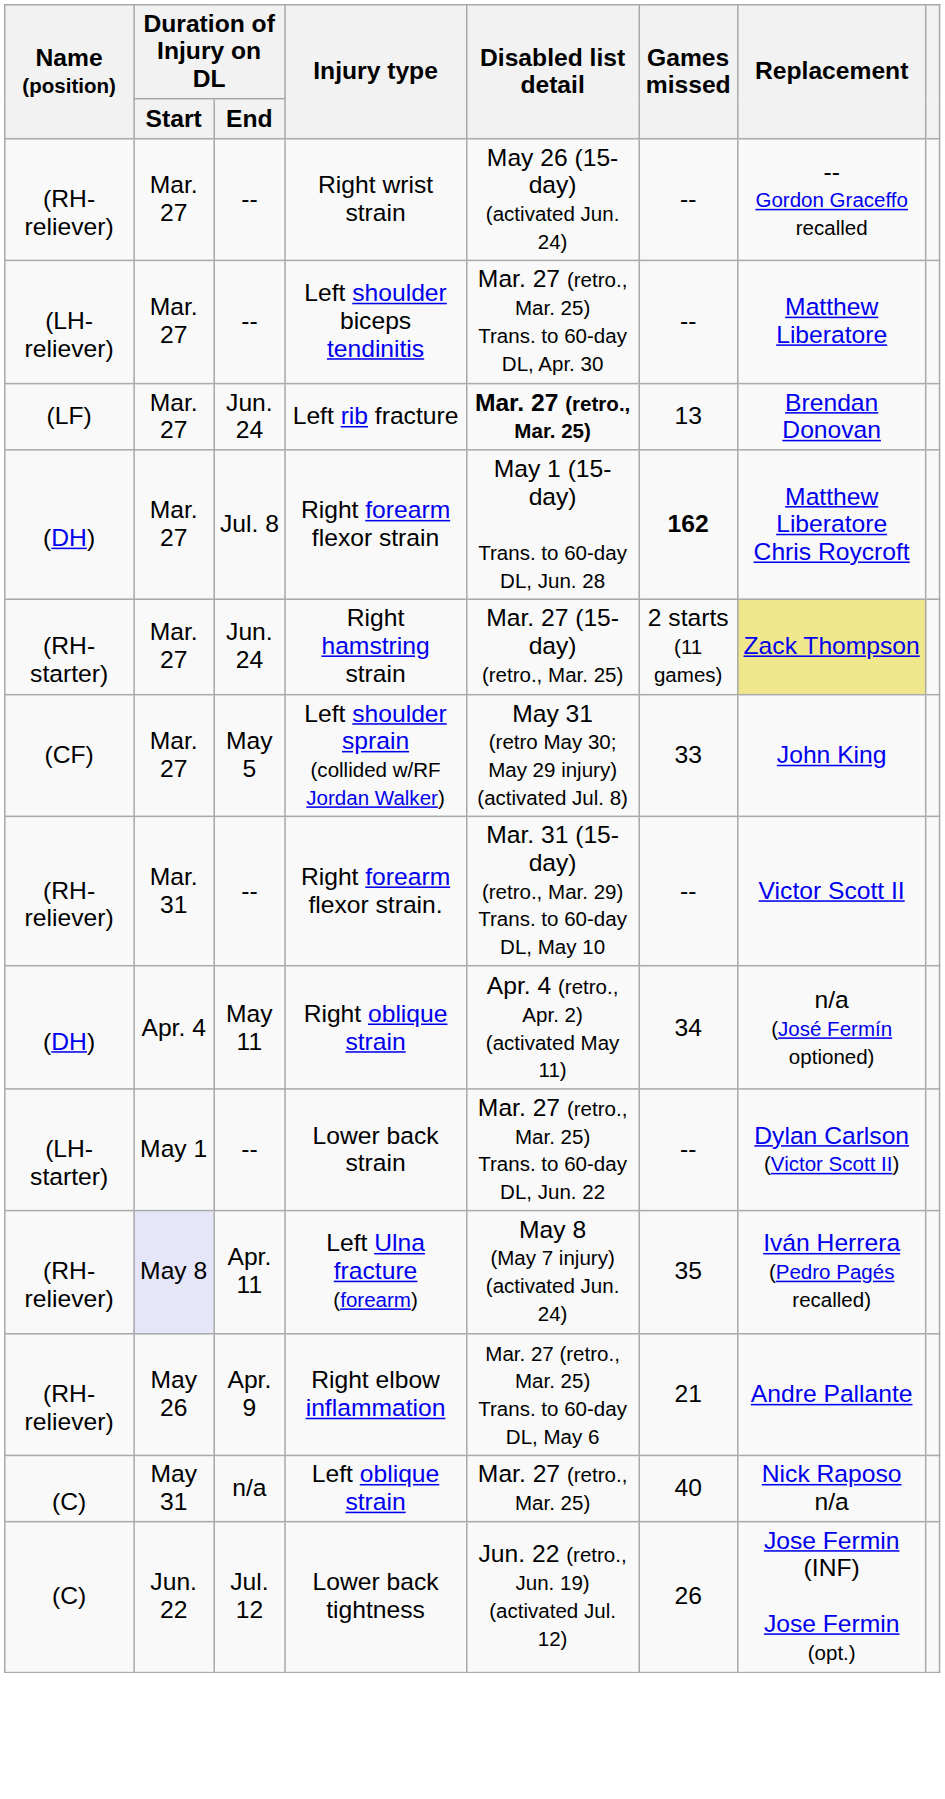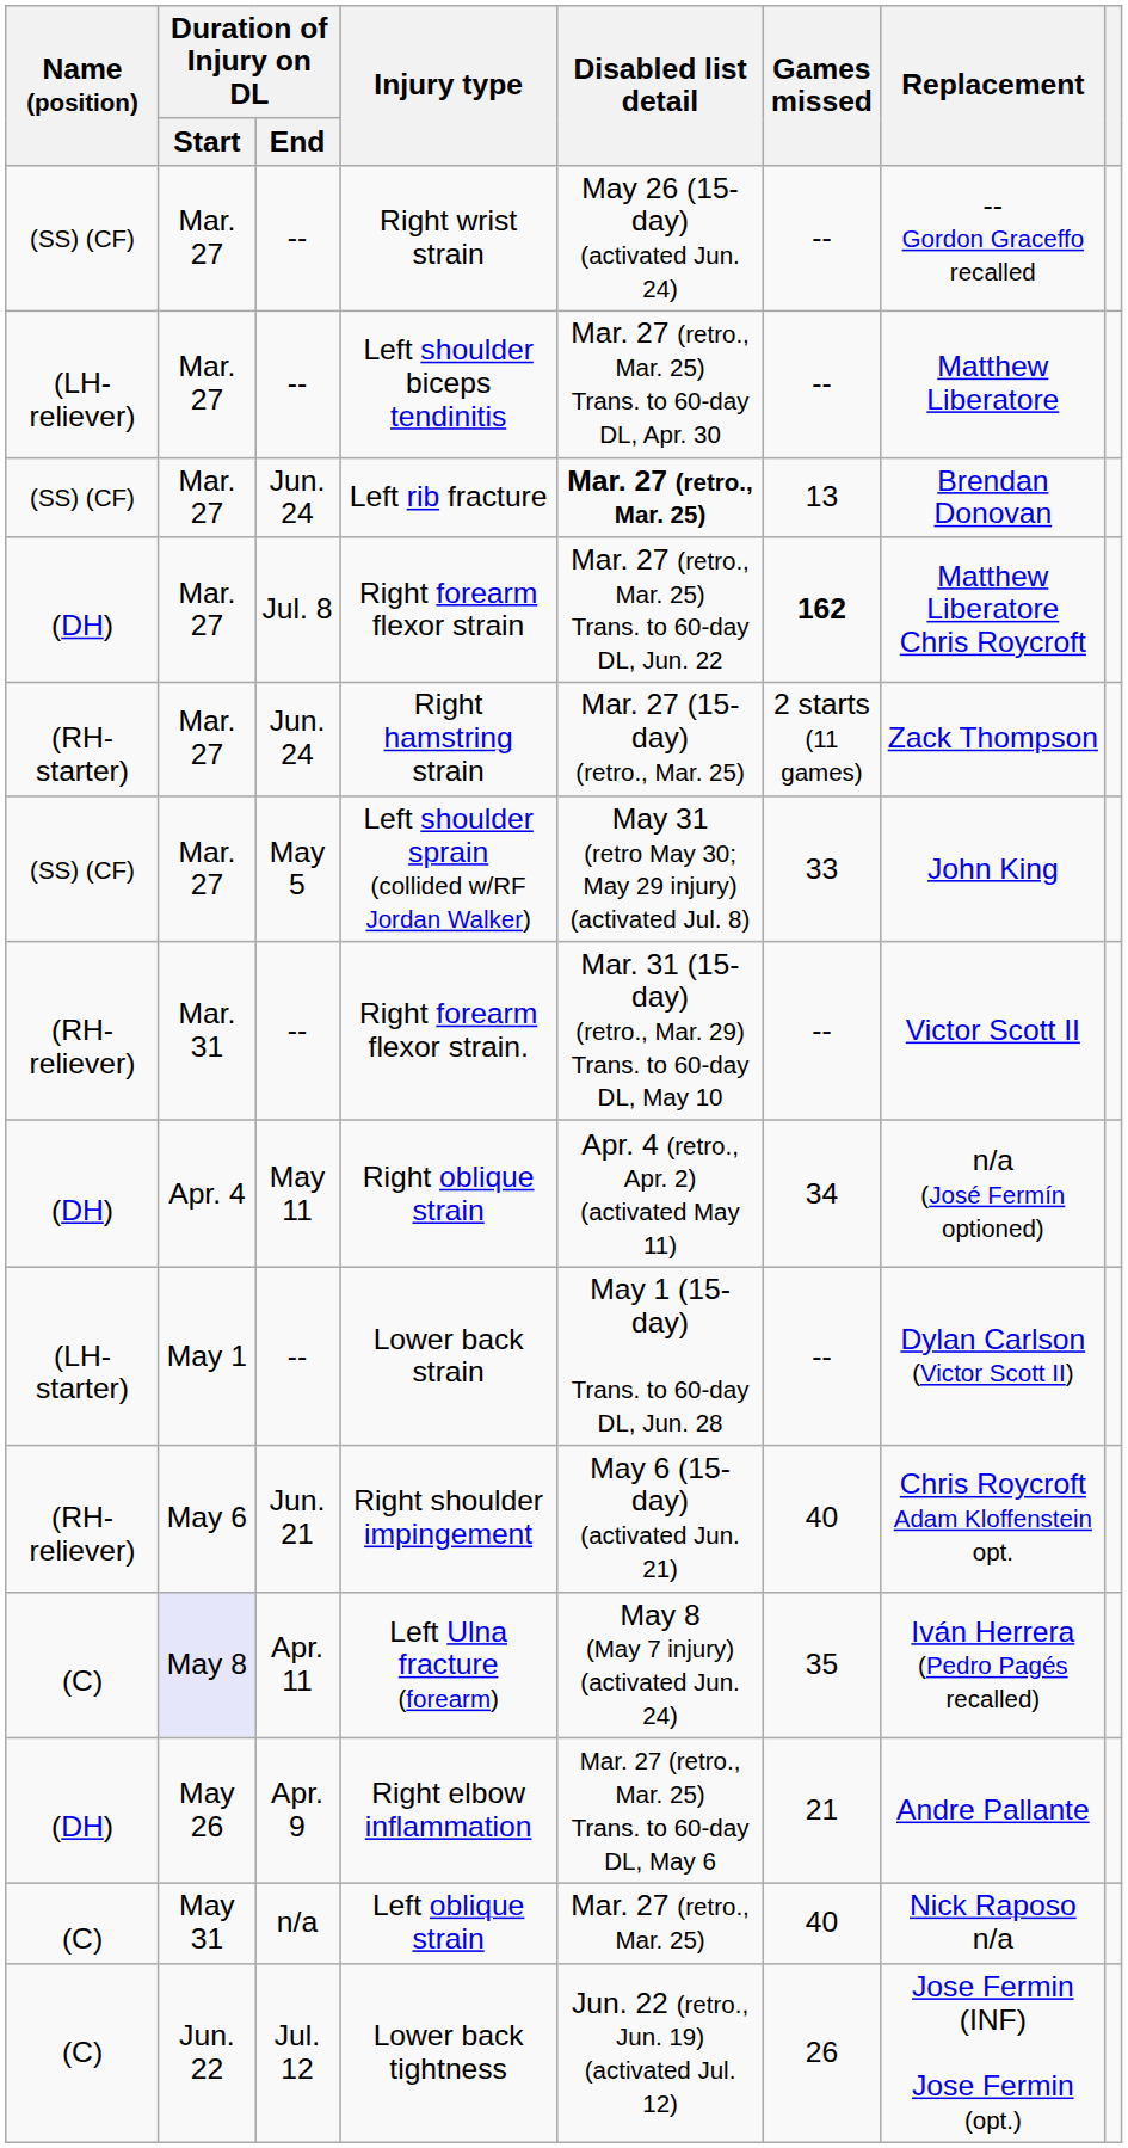Right wrist strain | Name (position): (RH-reliever) -> (SS) (CF)
Left rib fracture | Name (position): (LF) -> (SS) (CF)
Right forearm flexor strain | Disabled list detail: May 1 (15-day) Trans. to 60-day DL, Jun. 28 -> Mar. 27 (retro., Mar. 25) Trans. to 60-day DL, Jun. 22
Right hamstring strain | Replacement: khaki background -> no background
Left shoulder sprain (collided w/RF Jordan Walker) | Name (position): (CF) -> (SS) (CF)
Lower back strain | Disabled list detail: Mar. 27 (retro., Mar. 25) Trans. to 60-day DL, Jun. 22 -> May 1 (15-day) Trans. to 60-day DL, Jun. 28
+ row: (RH-reliever) | May 6 | Jun. 21 | Right shoulder impingement | May 6 (15-day) (activated Jun. 21) | 40 | Chris Roycroft Adam Kloffenstein opt.
Left Ulna fracture (forearm) | Name (position): (RH-reliever) -> (C)
Right elbow inflammation | Name (position): (RH-reliever) -> (DH)
